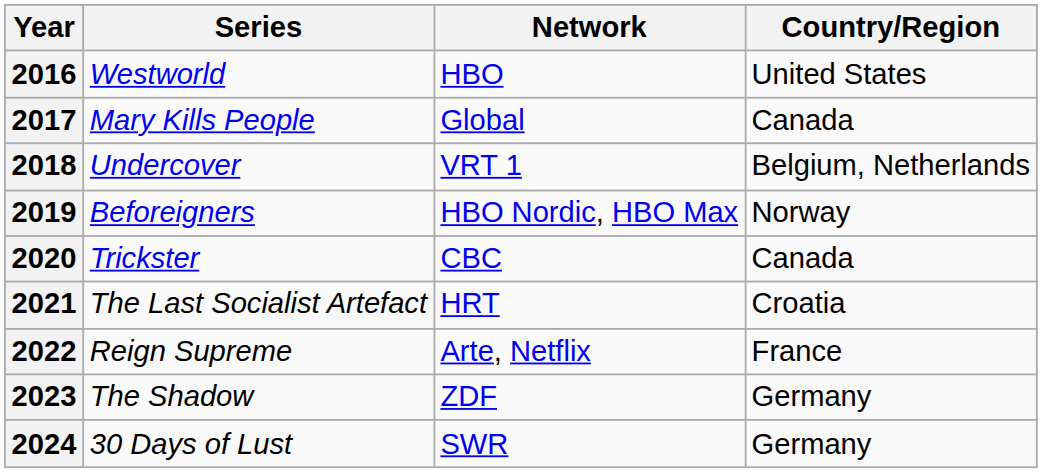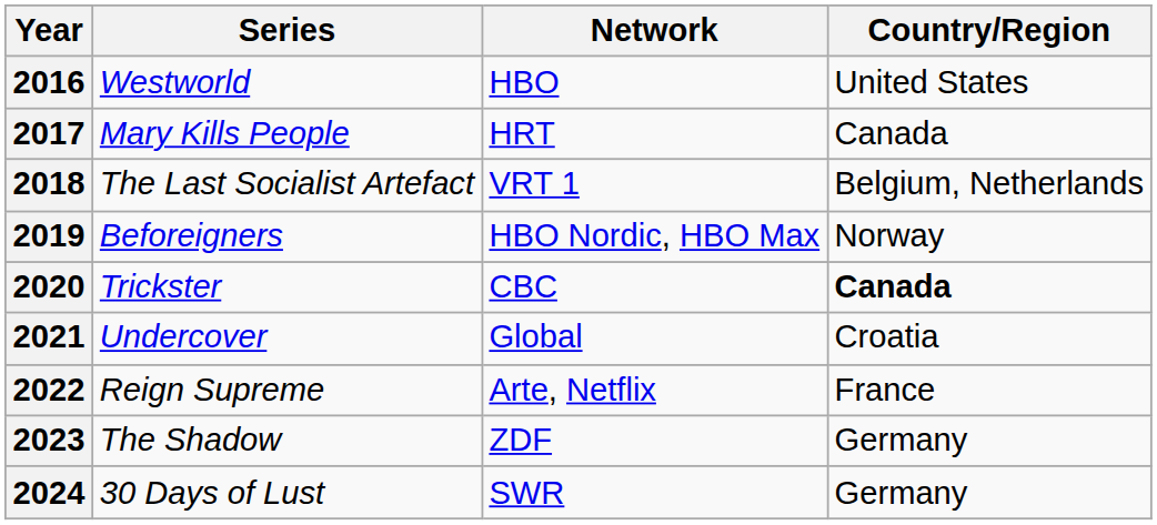2017 | Network: Global -> HRT
2018 | Series: Undercover -> The Last Socialist Artefact
2020 | Country/Region: normal -> bold
2021 | Series: The Last Socialist Artefact -> Undercover
2021 | Network: HRT -> Global
